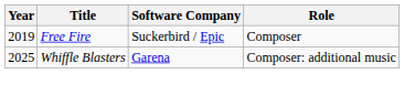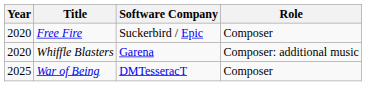Free Fire | Year: 2019 -> 2020
Whiffle Blasters | Year: 2025 -> 2020
+ row: 2025 | War of Being | DMTesseracT | Composer
